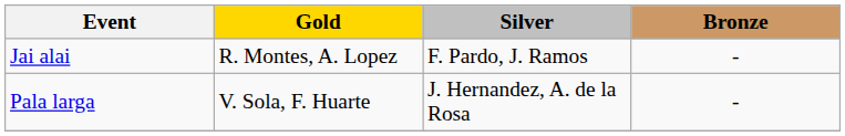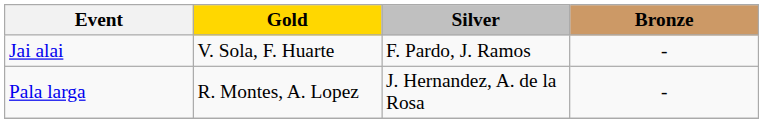Jai alai | Gold: R. Montes, A. Lopez -> V. Sola, F. Huarte
Pala larga | Gold: V. Sola, F. Huarte -> R. Montes, A. Lopez
